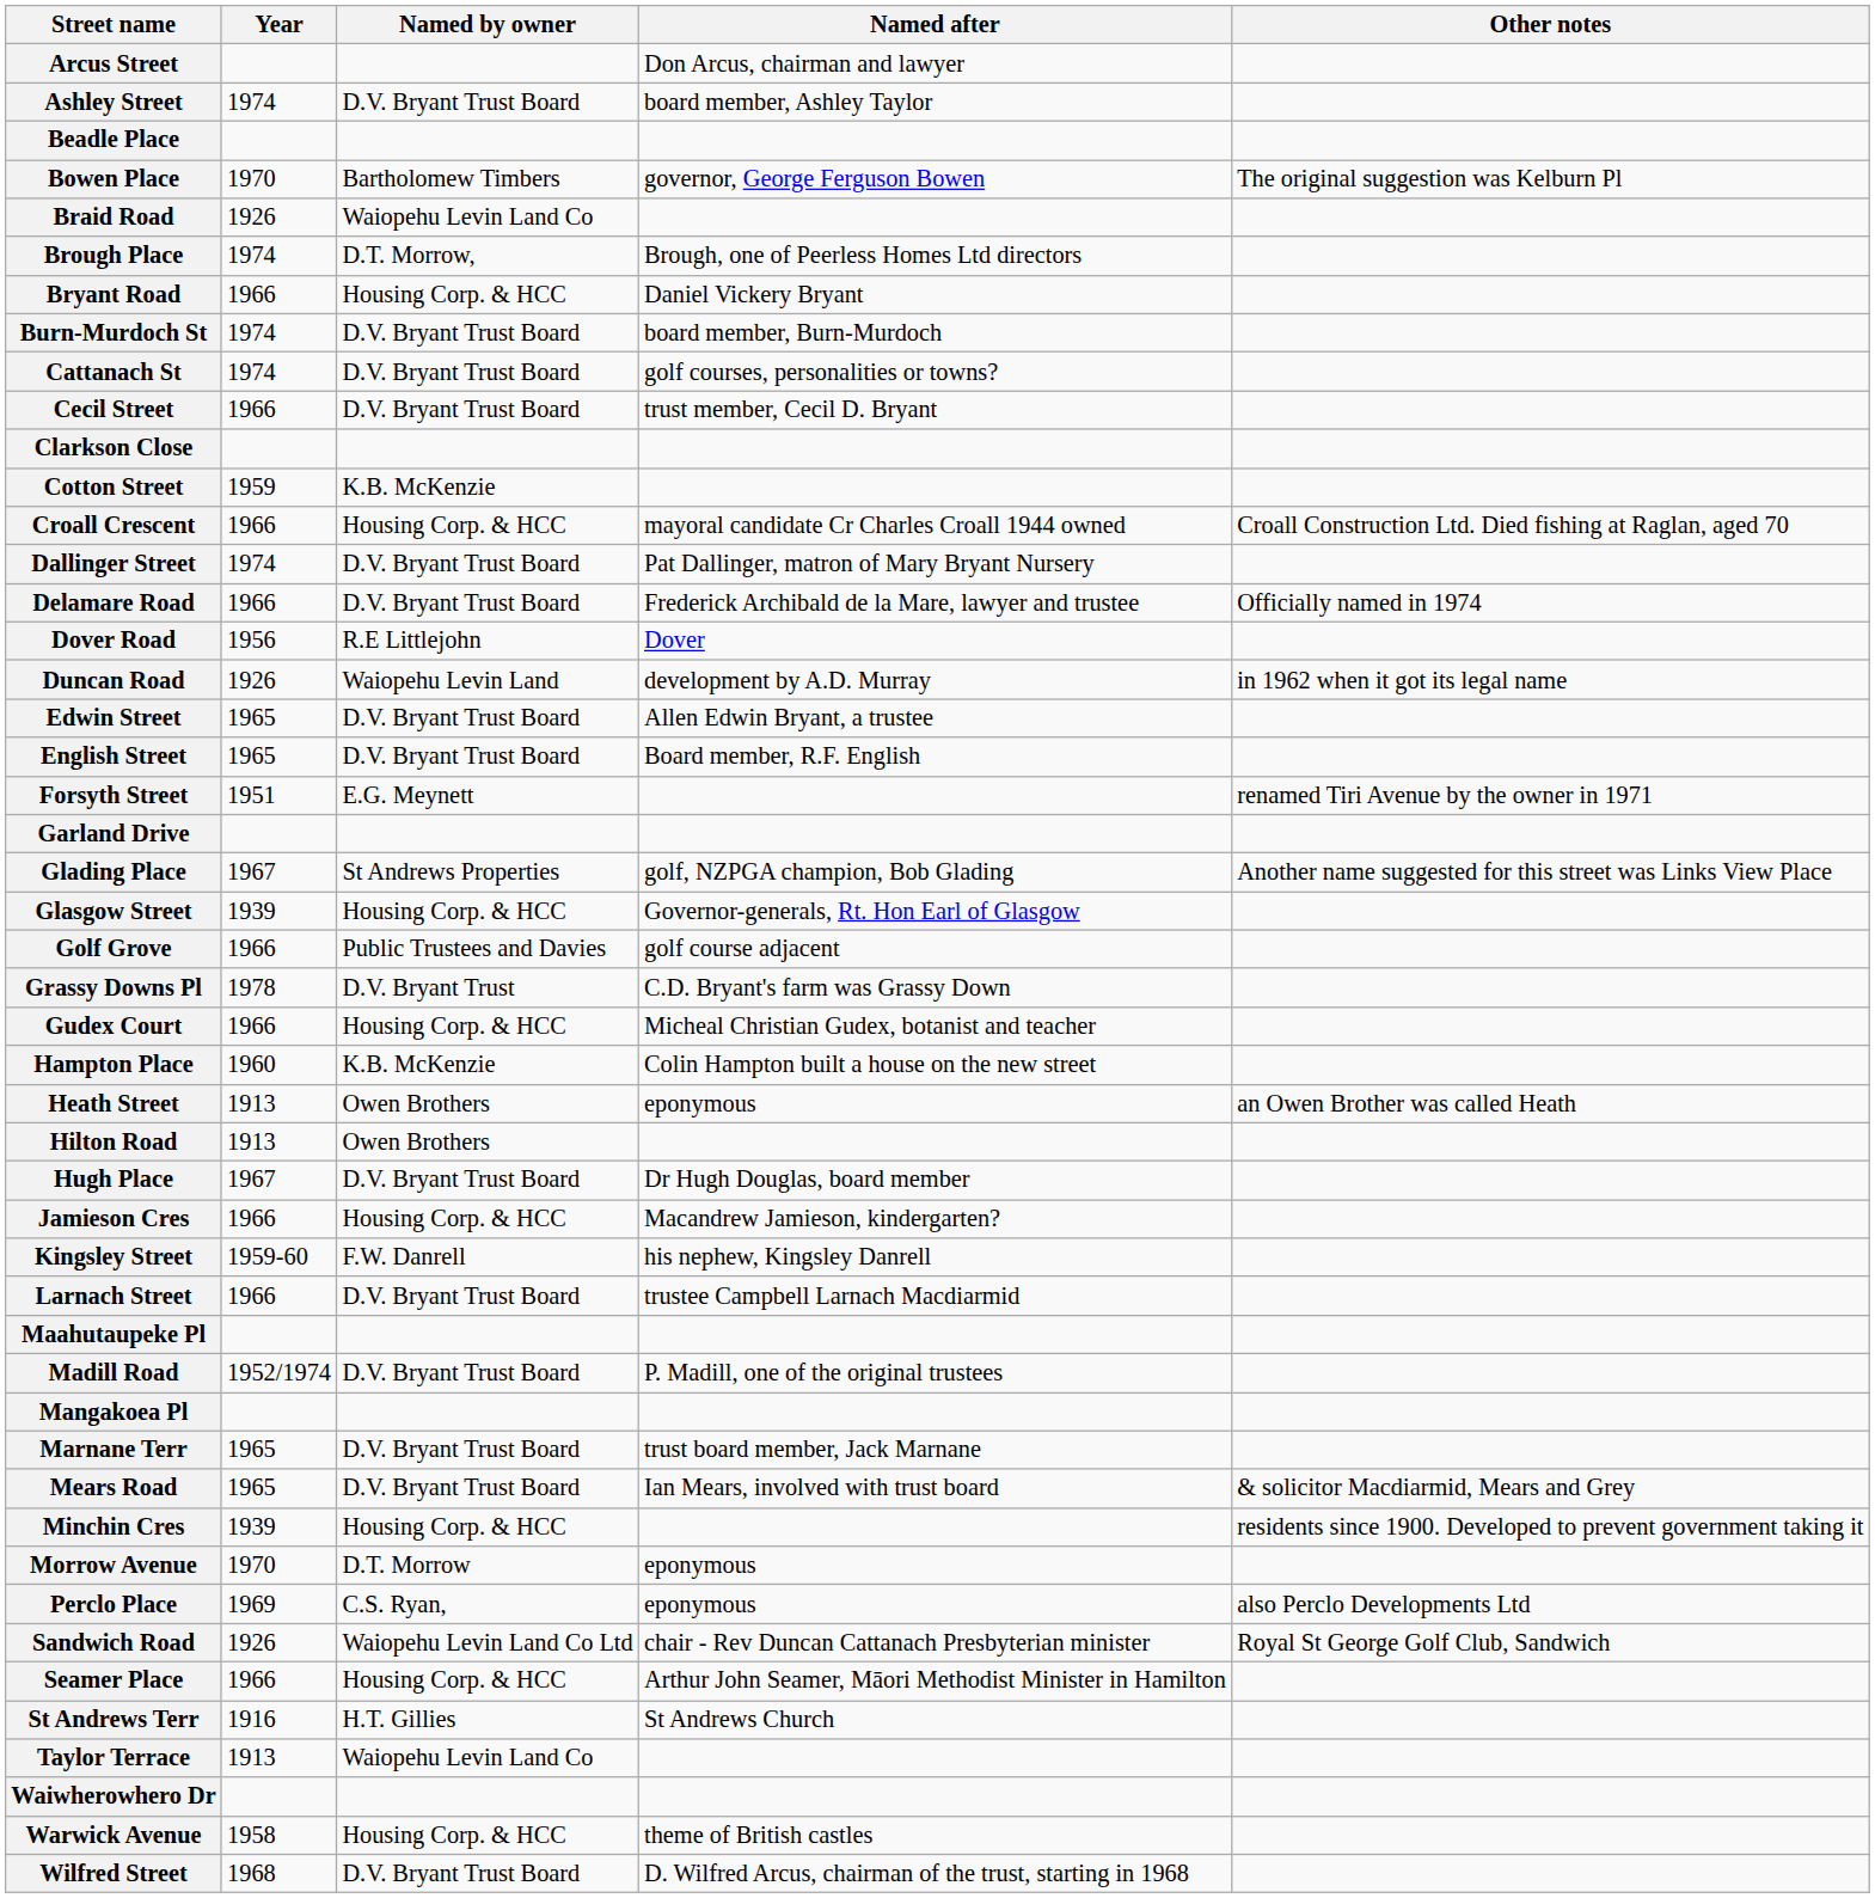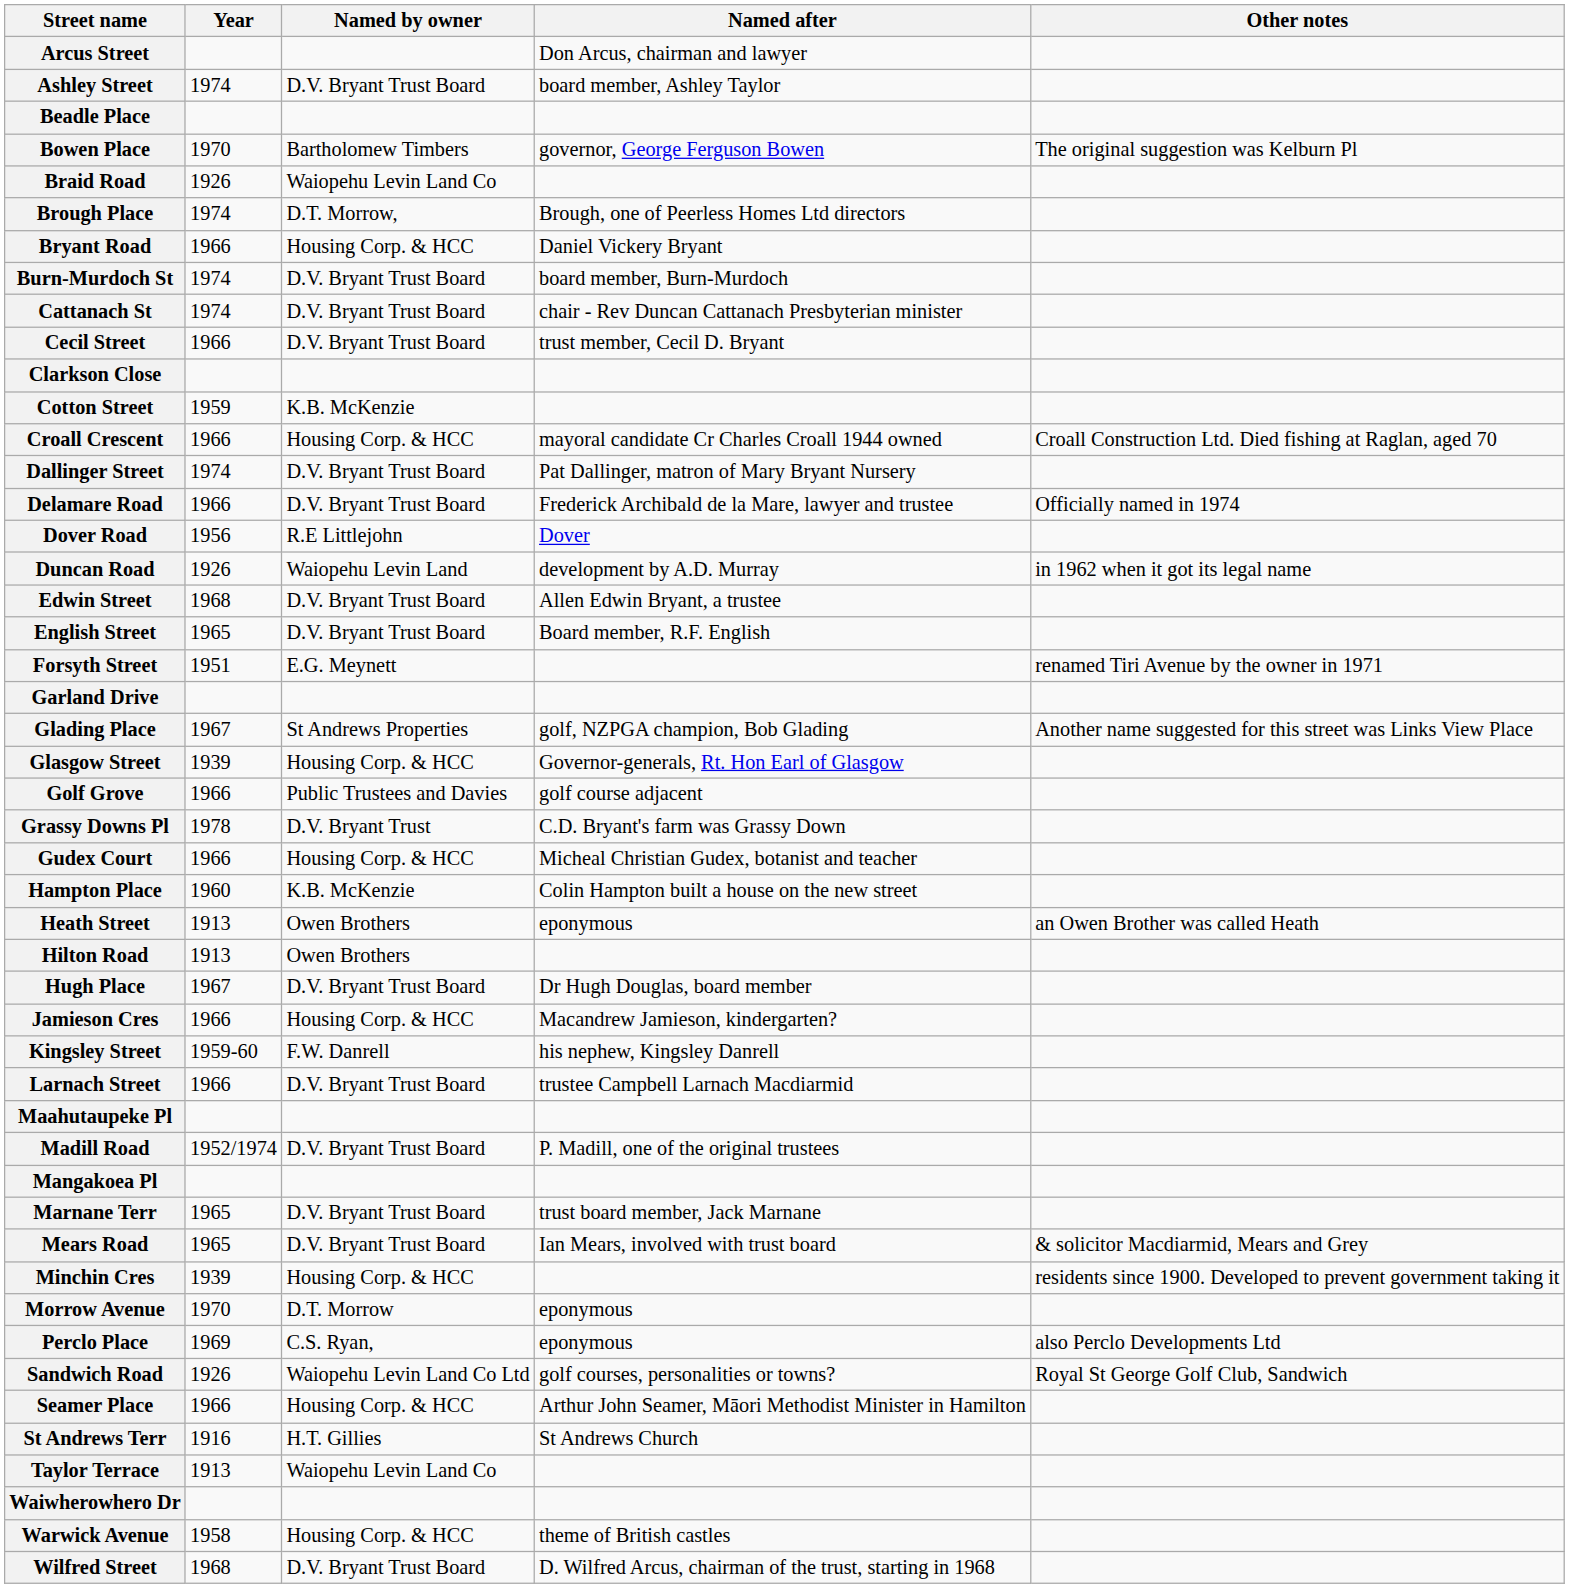Cattanach St | Named after: golf courses, personalities or towns? -> chair - Rev Duncan Cattanach Presbyterian minister
Edwin Street | Year: 1965 -> 1968
Sandwich Road | Named after: chair - Rev Duncan Cattanach Presbyterian minister -> golf courses, personalities or towns?
